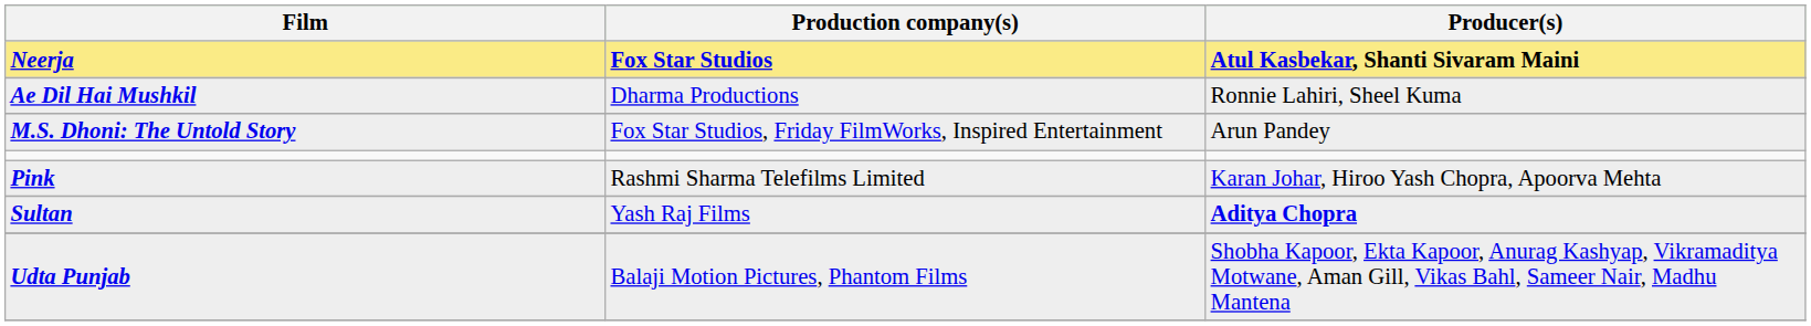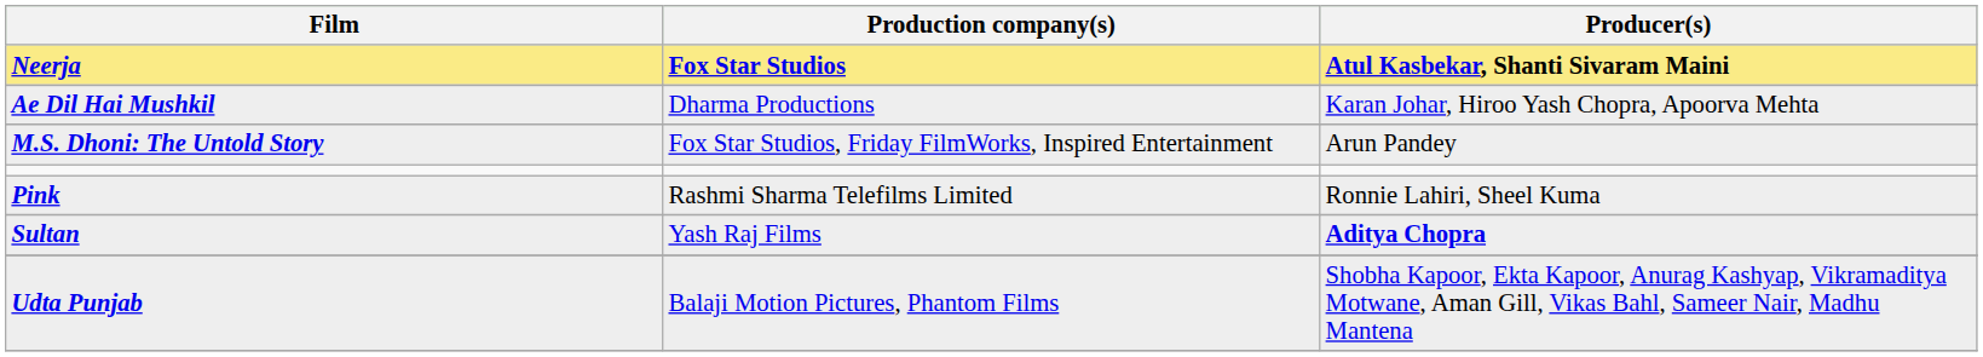Ae Dil Hai Mushkil | Producer(s): Ronnie Lahiri, Sheel Kuma -> Karan Johar, Hiroo Yash Chopra, Apoorva Mehta
Pink | Producer(s): Karan Johar, Hiroo Yash Chopra, Apoorva Mehta -> Ronnie Lahiri, Sheel Kuma
